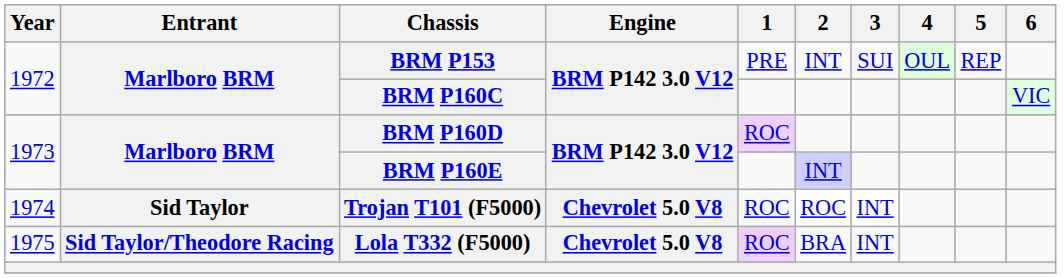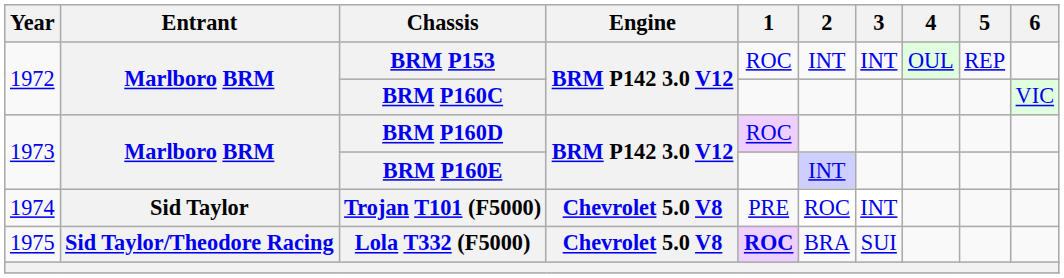BRM P153 | 1: PRE -> ROC
BRM P153 | 3: SUI -> INT
Trojan T101 (F5000) | 1: ROC -> PRE
Lola T332 (F5000) | 1: normal -> bold
Lola T332 (F5000) | 3: INT -> SUI
